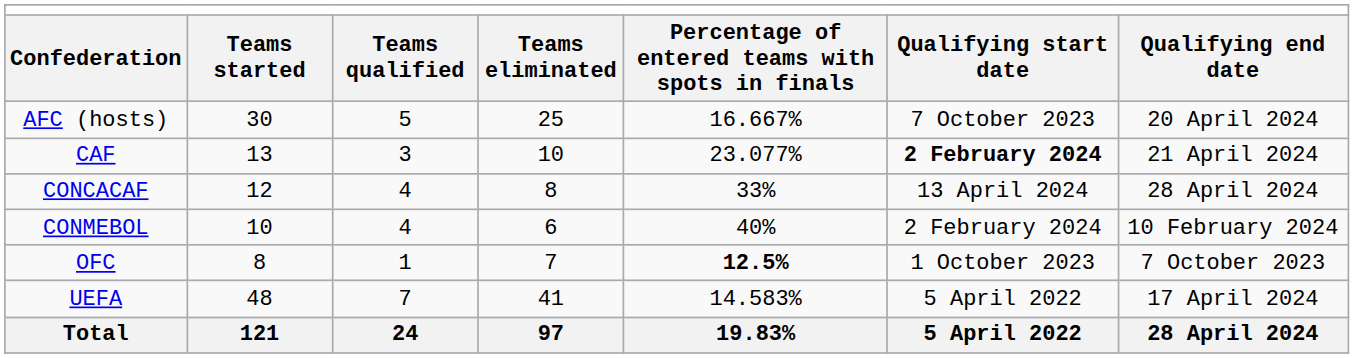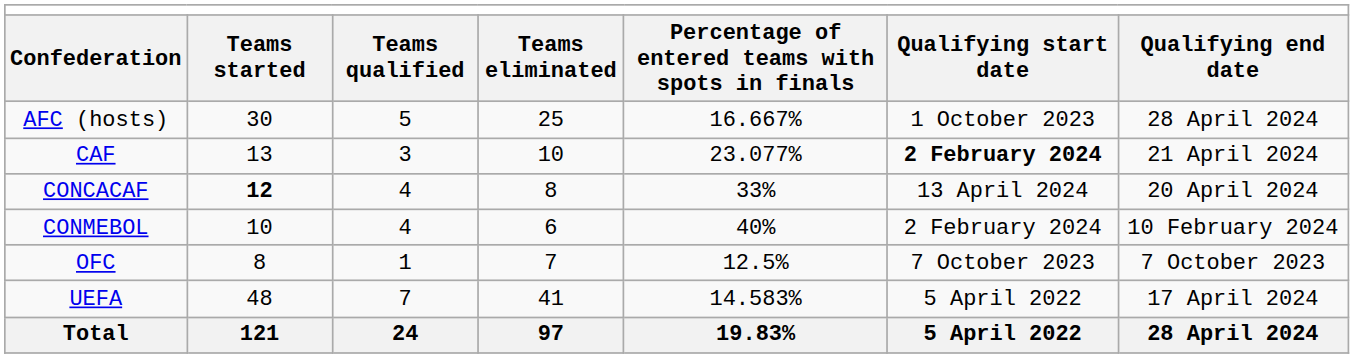AFC (hosts) | column 6: 7 October 2023 -> 1 October 2023
AFC (hosts) | column 7: 20 April 2024 -> 28 April 2024
CONCACAF | column 2: normal -> bold
CONCACAF | column 7: 28 April 2024 -> 20 April 2024
OFC | column 5: bold -> normal
OFC | column 6: 1 October 2023 -> 7 October 2023
